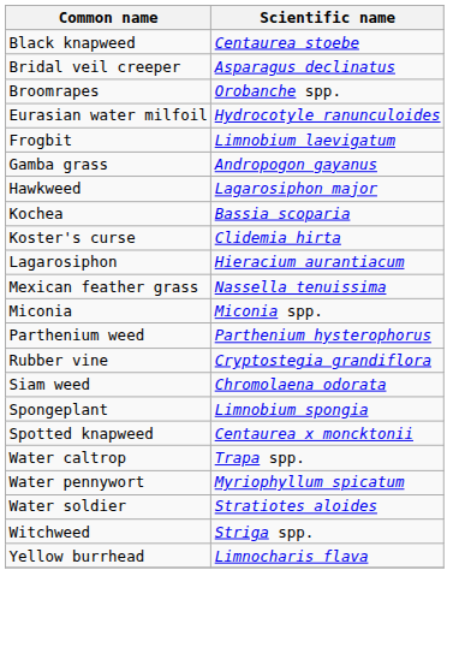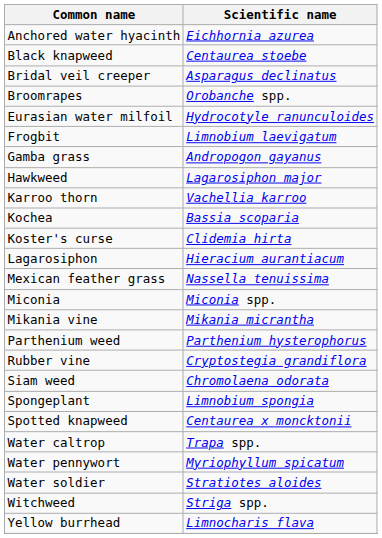+ row: Anchored water hyacinth | Eichhornia azurea
+ row: Karroo thorn | Vachellia karroo
+ row: Mikania vine | Mikania micrantha
